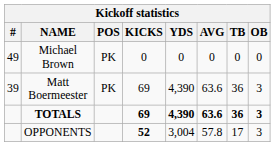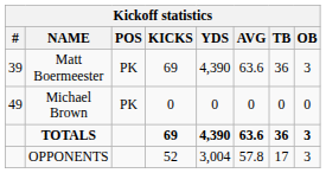rows swapped: Matt Boermeester <-> Michael Brown
OPPONENTS | KICKS: bold -> normal
